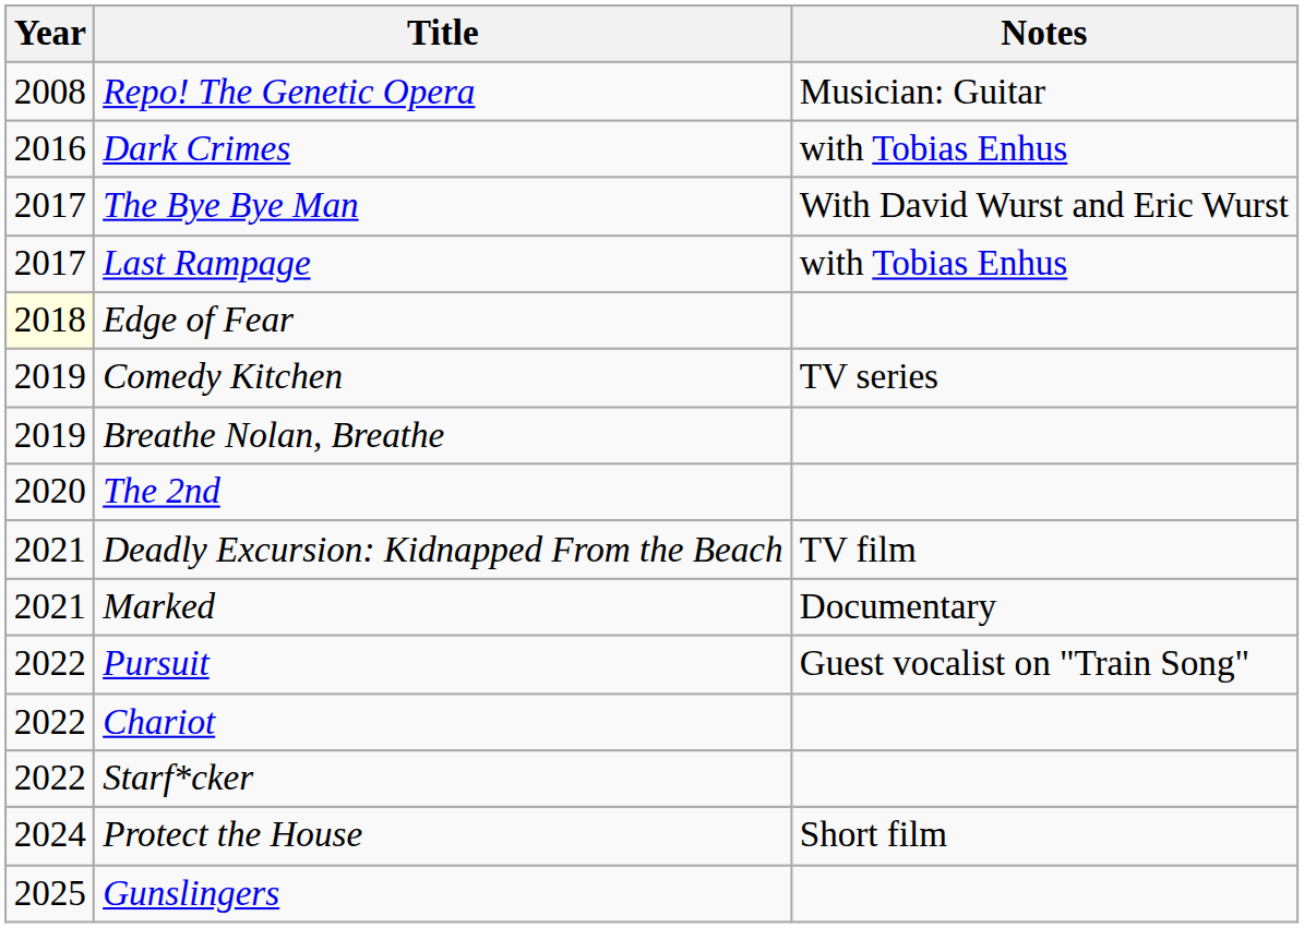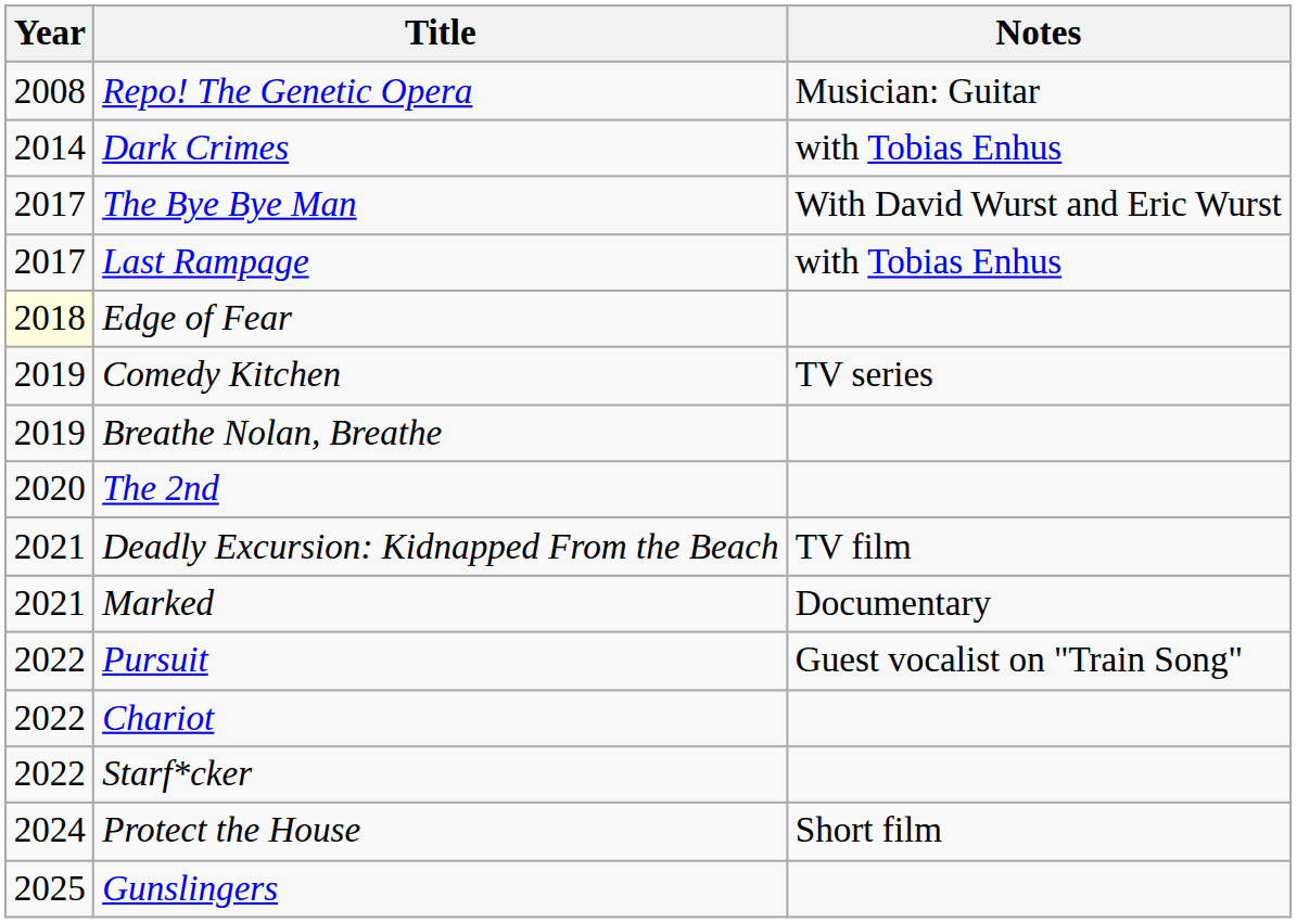Dark Crimes | Year: 2016 -> 2014
